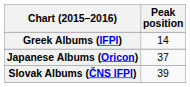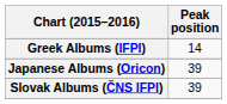Japanese Albums (Oricon) | Peak position: 37 -> 39
